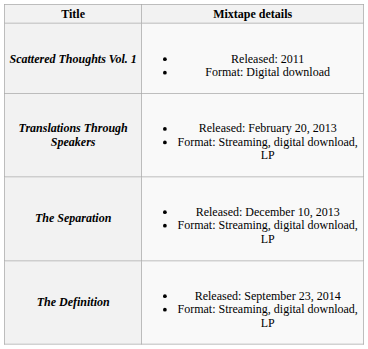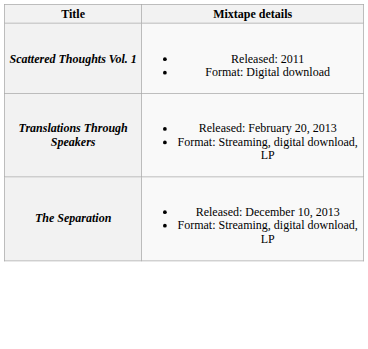- row: The Definition | Released: September 23, 2014 Format: Streaming, digital download, LP
